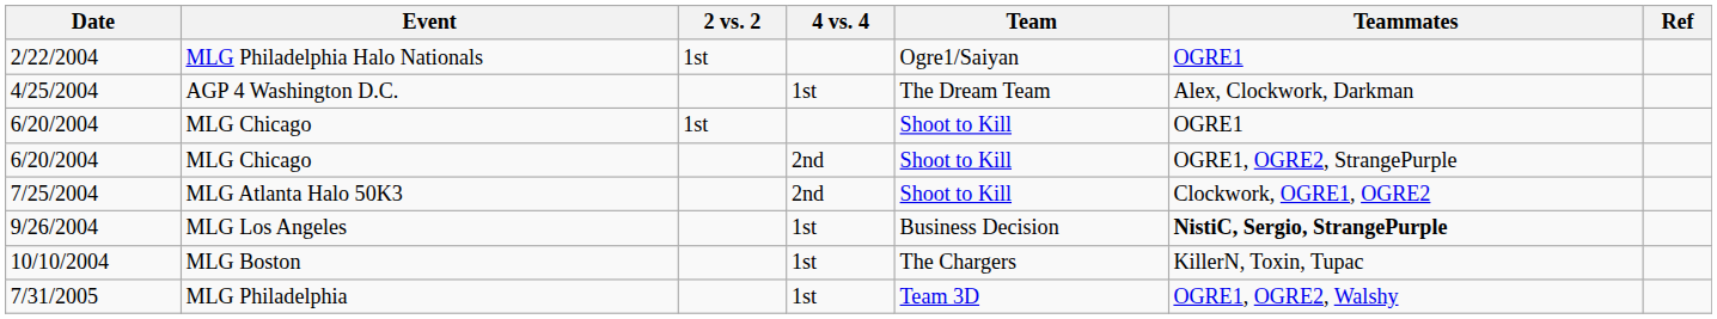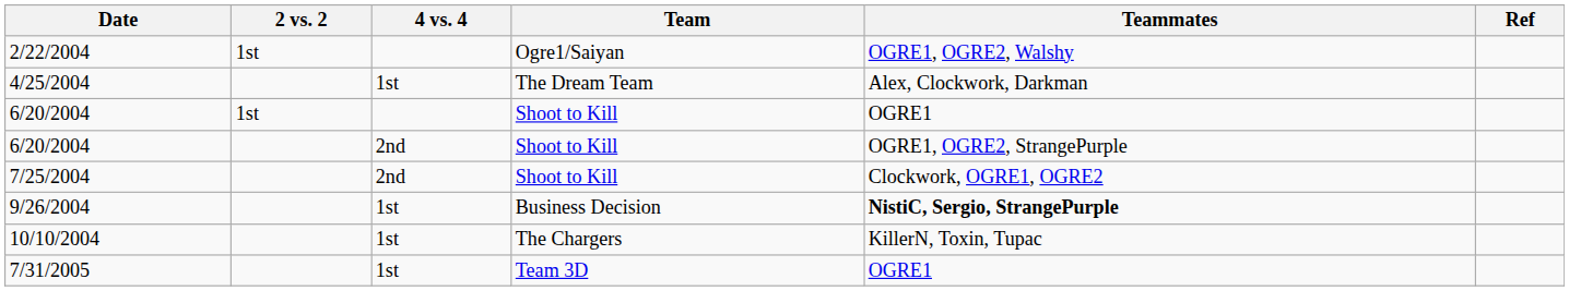- column: Event | MLG Philadelphia Halo Nationals | AGP 4 Washington D.C. | MLG Chicago | MLG Chicago | MLG Atlanta Halo 50K3 | MLG Los Angeles | MLG Boston | MLG Philadelphia
2/22/2004 | Teammates: OGRE1 -> OGRE1, OGRE2, Walshy
7/31/2005 | Teammates: OGRE1, OGRE2, Walshy -> OGRE1
